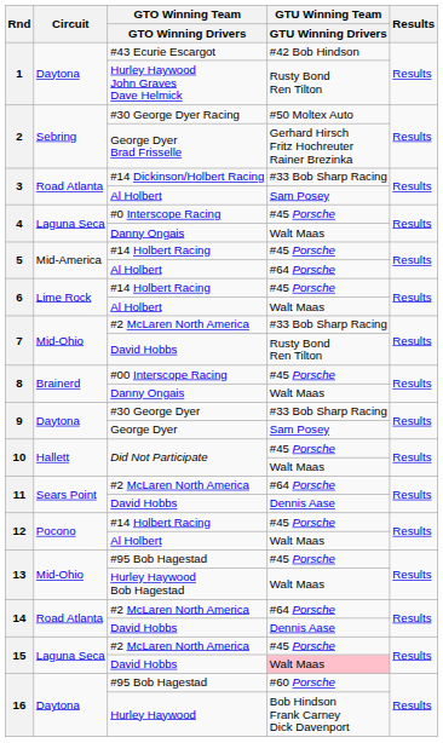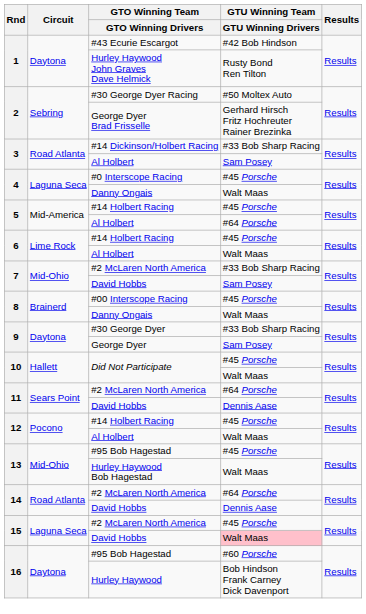7 / David Hobbs | GTU Winning Team / GTU Winning Drivers: Rusty Bond Ren Tilton -> Sam Posey
